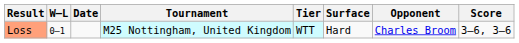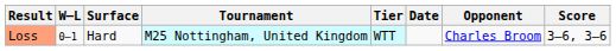columns swapped: Date <-> Surface
